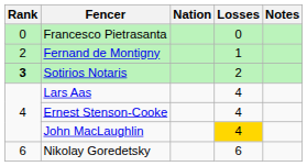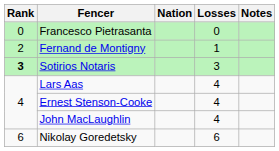Sotirios Notaris | Losses: 2 -> 3
John MacLaughlin | Losses: gold background -> no background
